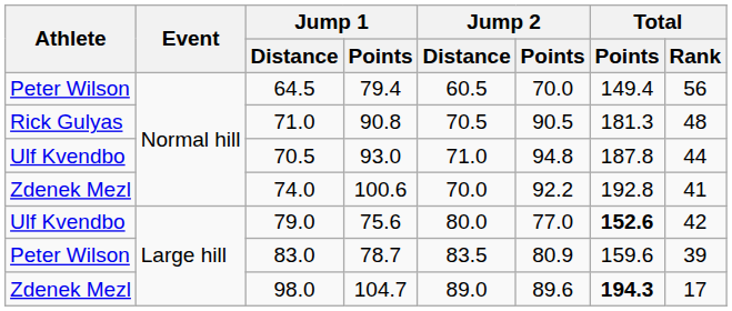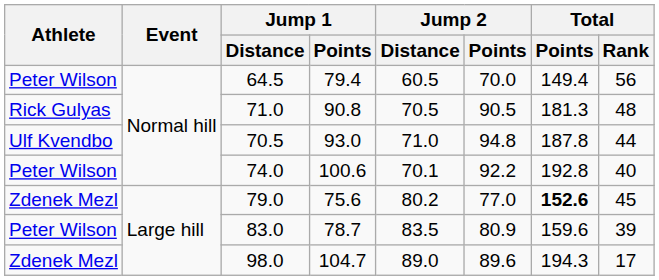74.0 | Athlete: Zdenek Mezl -> Peter Wilson
74.0 | Jump 2 / Distance: 70.0 -> 70.1
74.0 | Total / Rank: 41 -> 40
79.0 | Athlete: Ulf Kvendbo -> Zdenek Mezl
79.0 | Jump 2 / Distance: 80.0 -> 80.2
79.0 | Total / Rank: 42 -> 45
98.0 | Total / Points: bold -> normal
